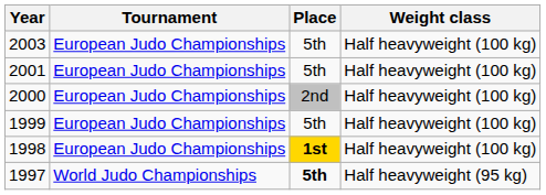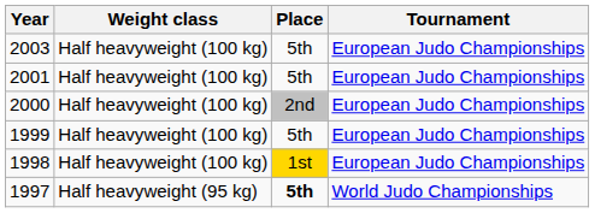columns swapped: Tournament <-> Weight class
1998 | Place: bold -> normal
